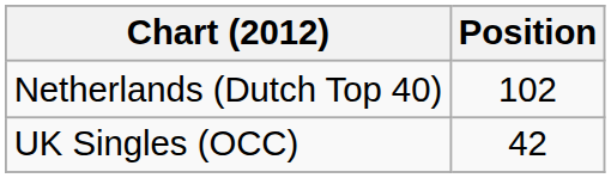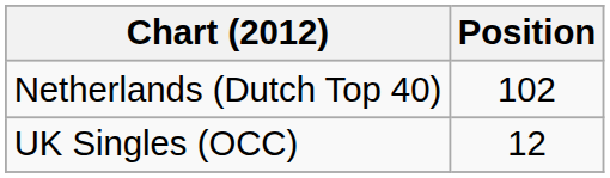UK Singles (OCC) | Position: 42 -> 12
